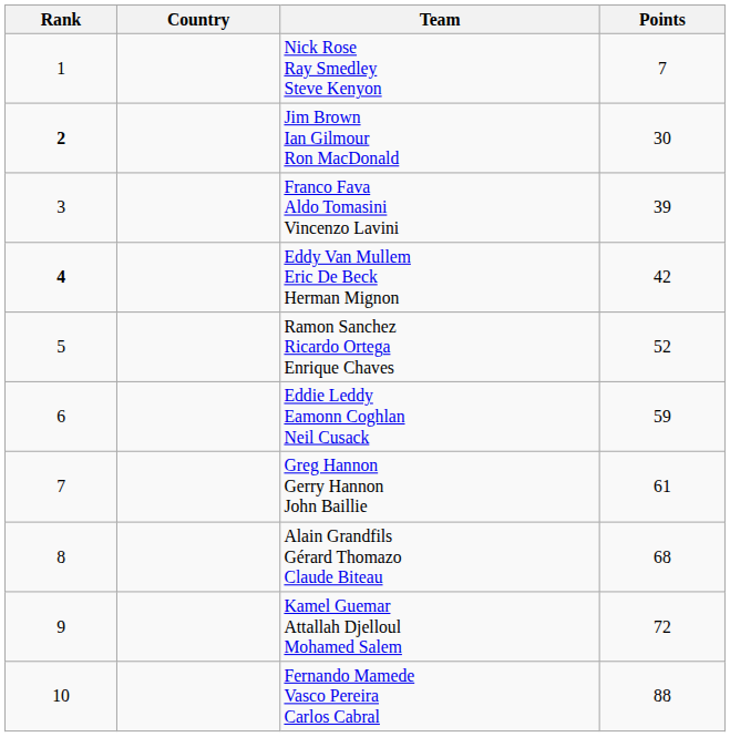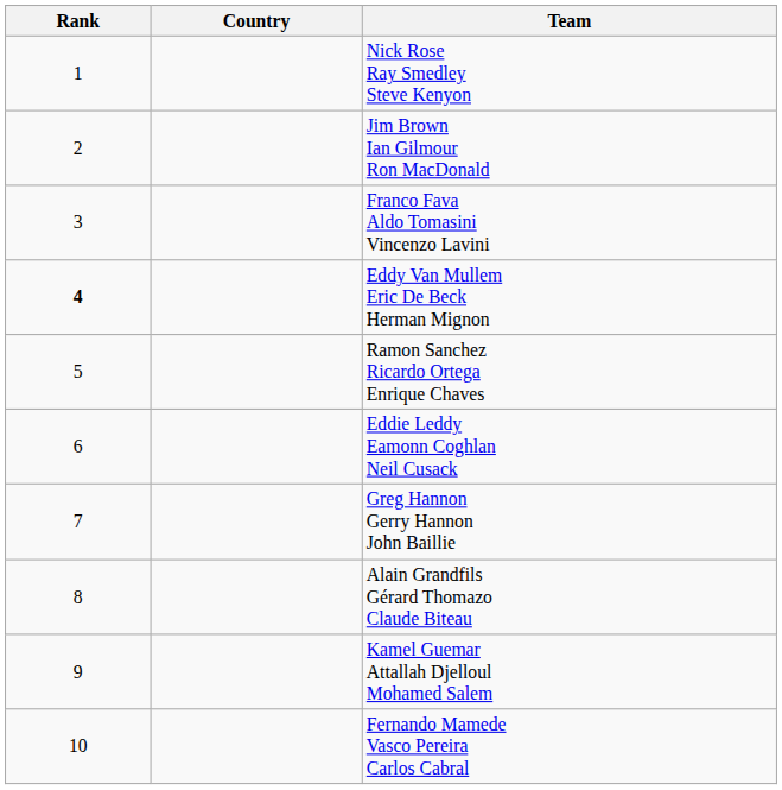- column: Points | 7 | 30 | 39 | 42 | 52 | 59 | 61 | 68 | 72 | 88
Jim Brown Ian Gilmour Ron MacDonald | Rank: bold -> normal
